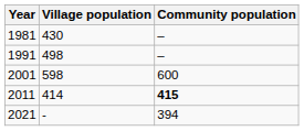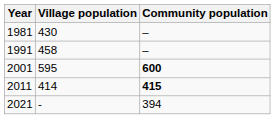1991 | Village population: 498 -> 458
2001 | Village population: 598 -> 595
2001 | Community population: normal -> bold
